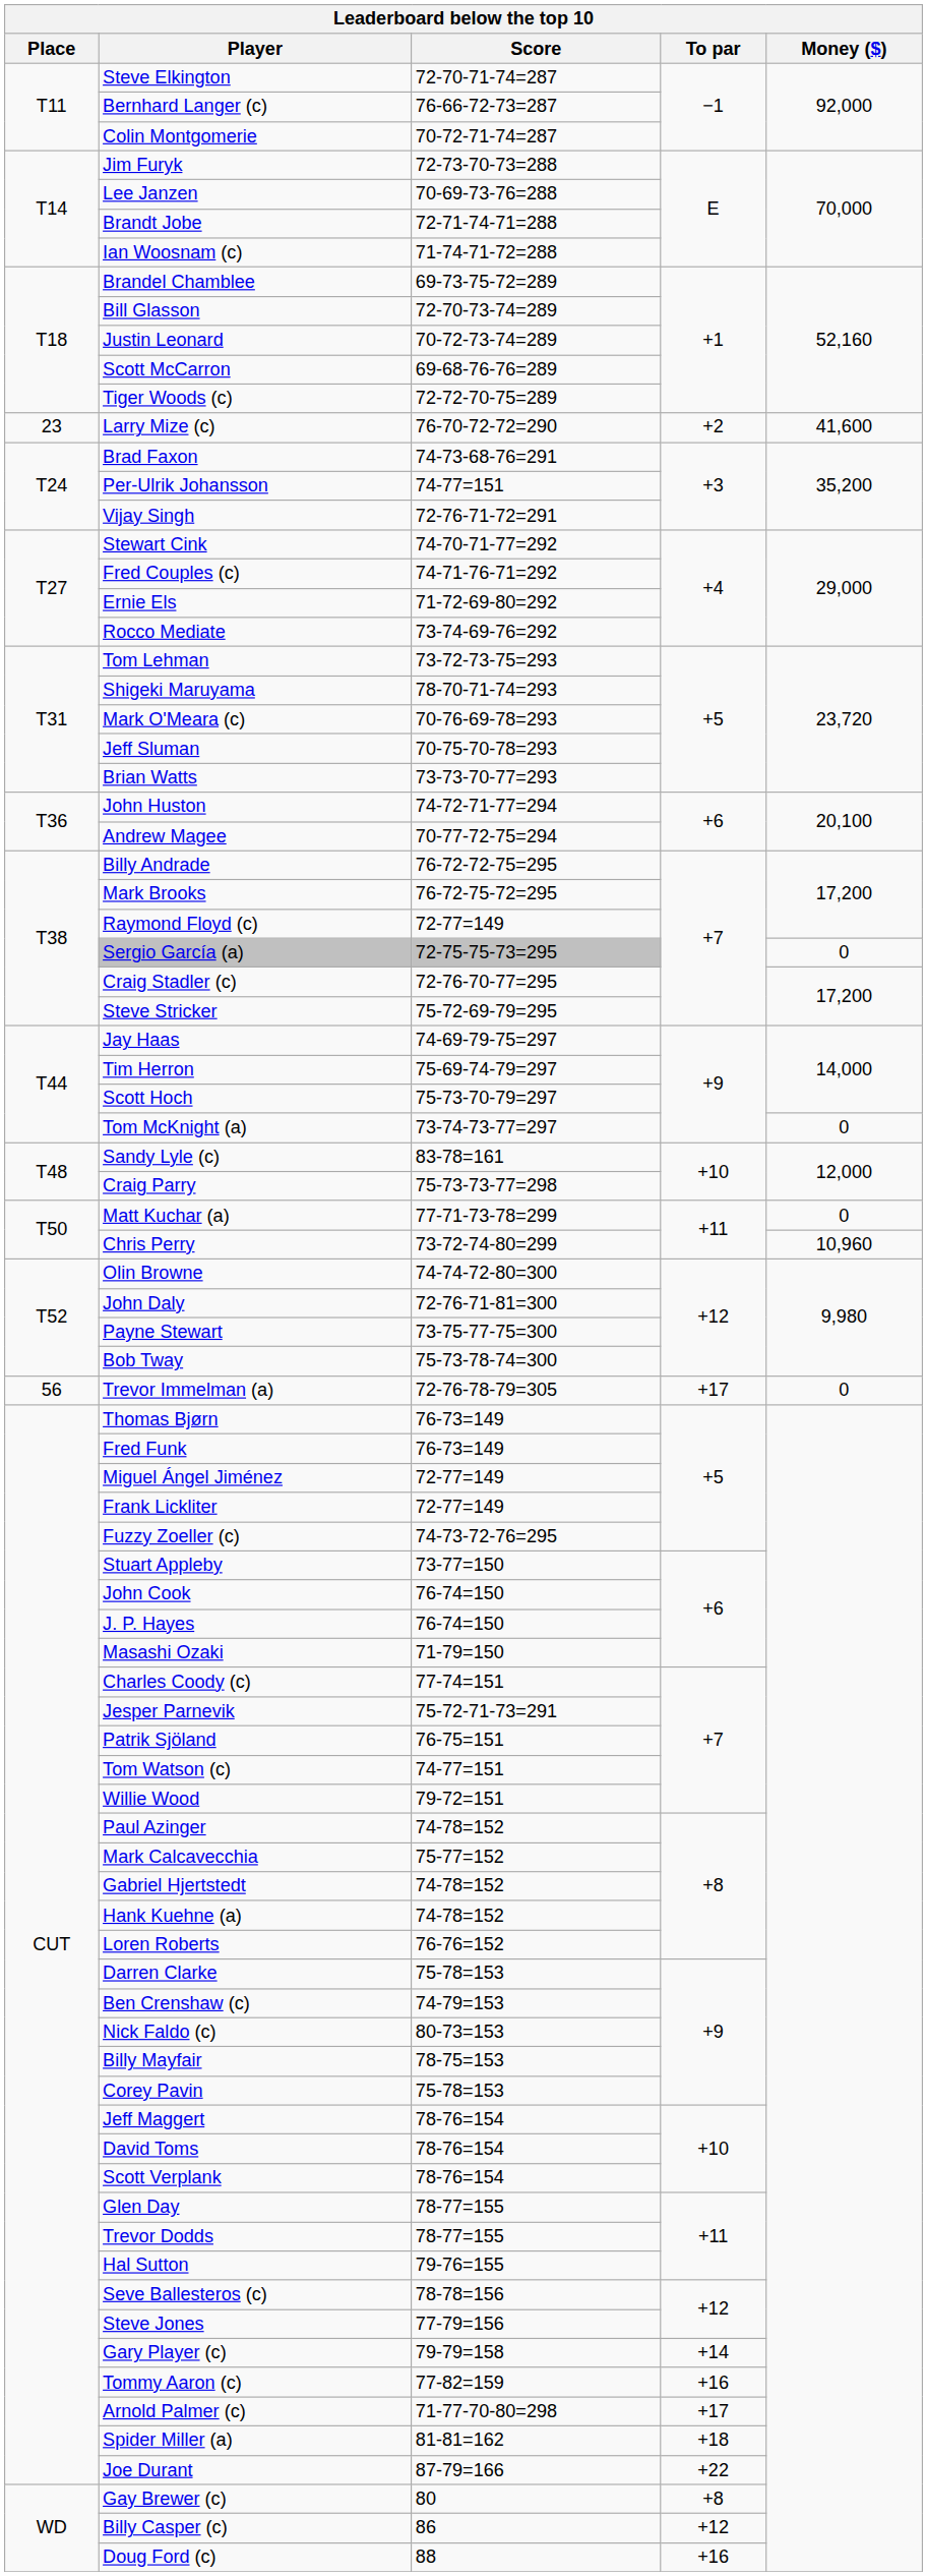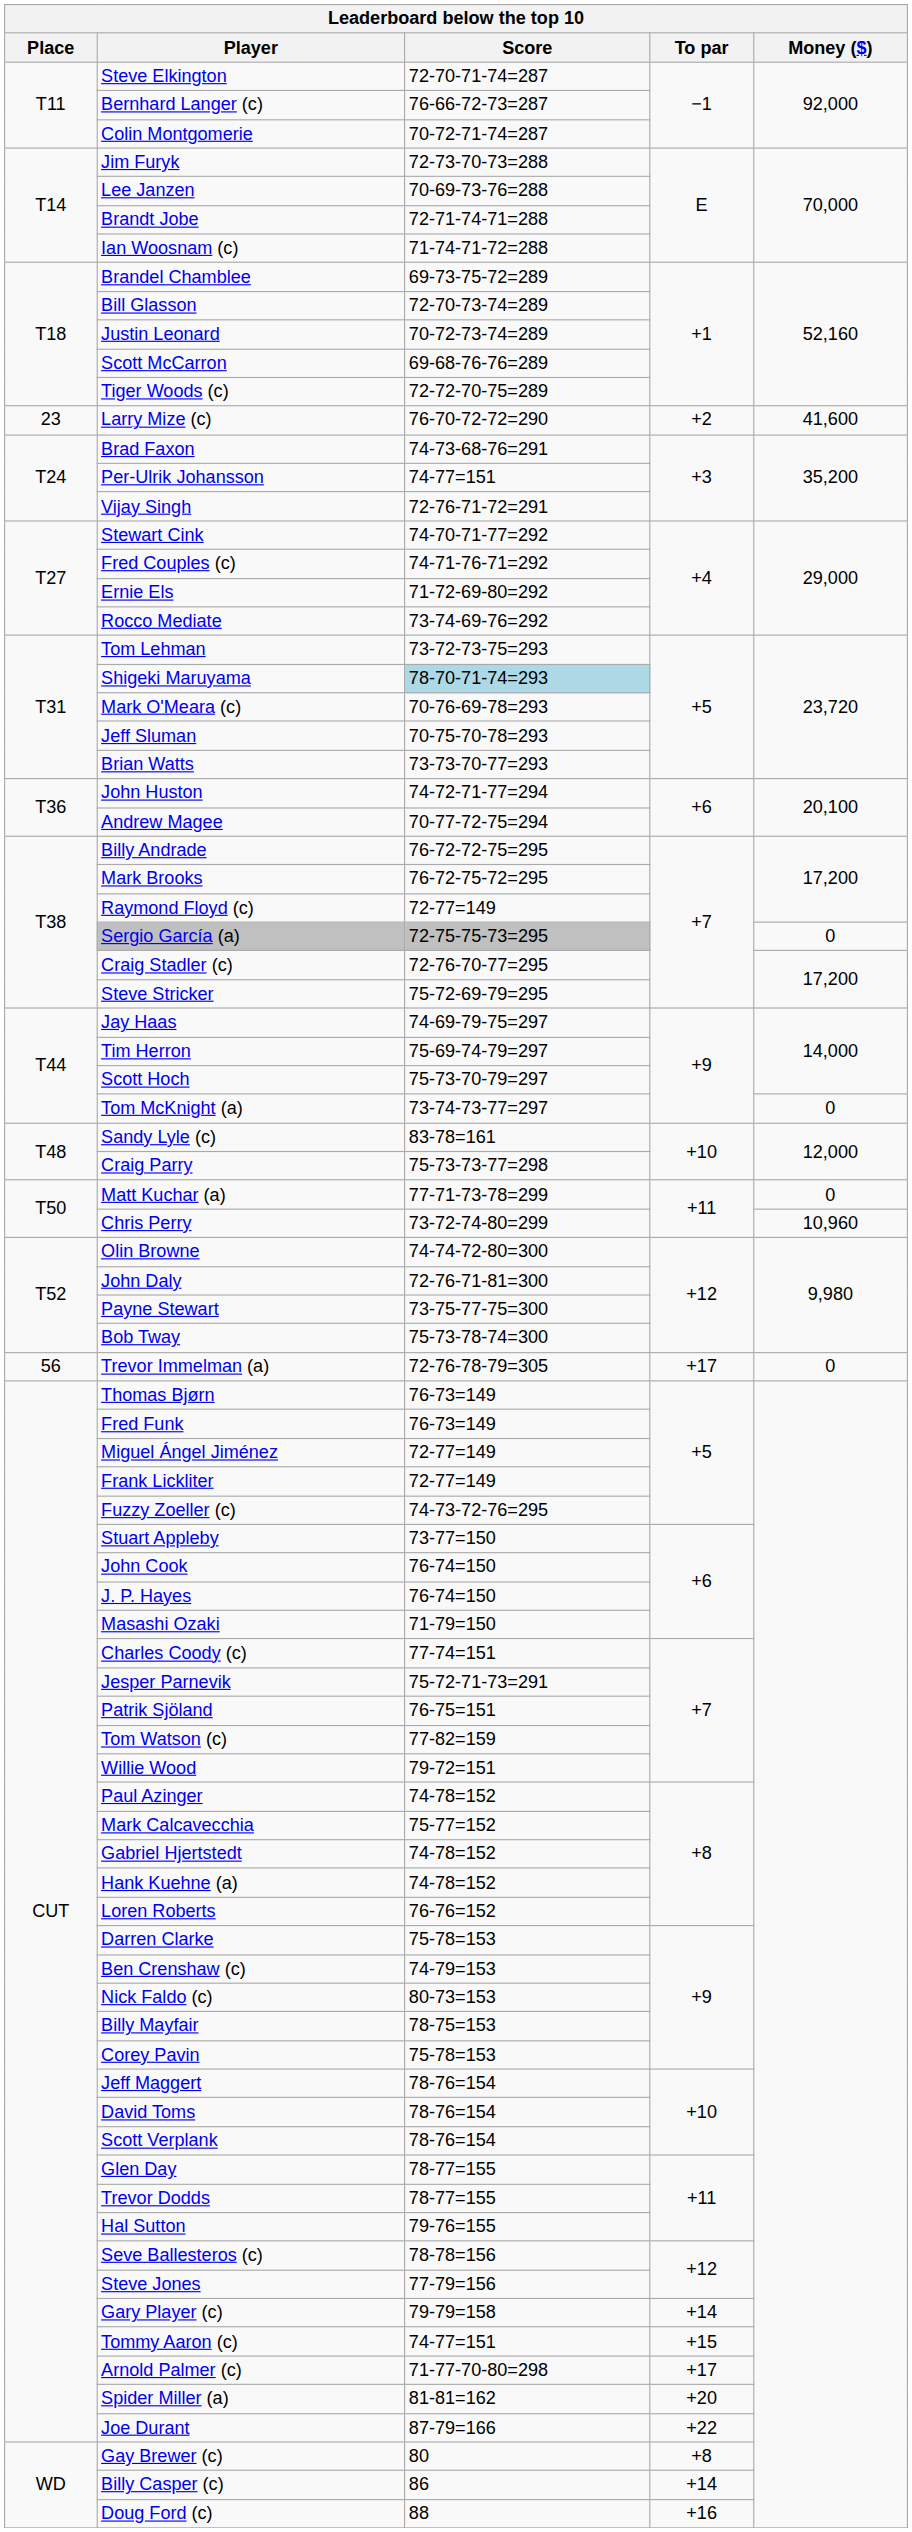Shigeki Maruyama | Score: no background -> lightblue background
Tom Watson (c) | Score: 74-77=151 -> 77-82=159
Tommy Aaron (c) | Score: 77-82=159 -> 74-77=151
Tommy Aaron (c) | To par: +16 -> +15
Spider Miller (a) | To par: +18 -> +20
Billy Casper (c) | To par: +12 -> +14
